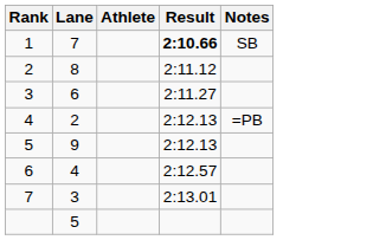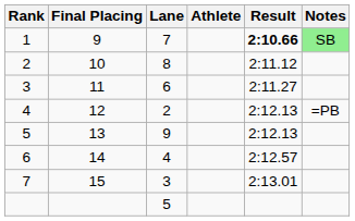+ column: Final Placing | 9 | 10 | 11 | 12 | 13 | 14 | 15
1 | Notes: no background -> lightgreen background
